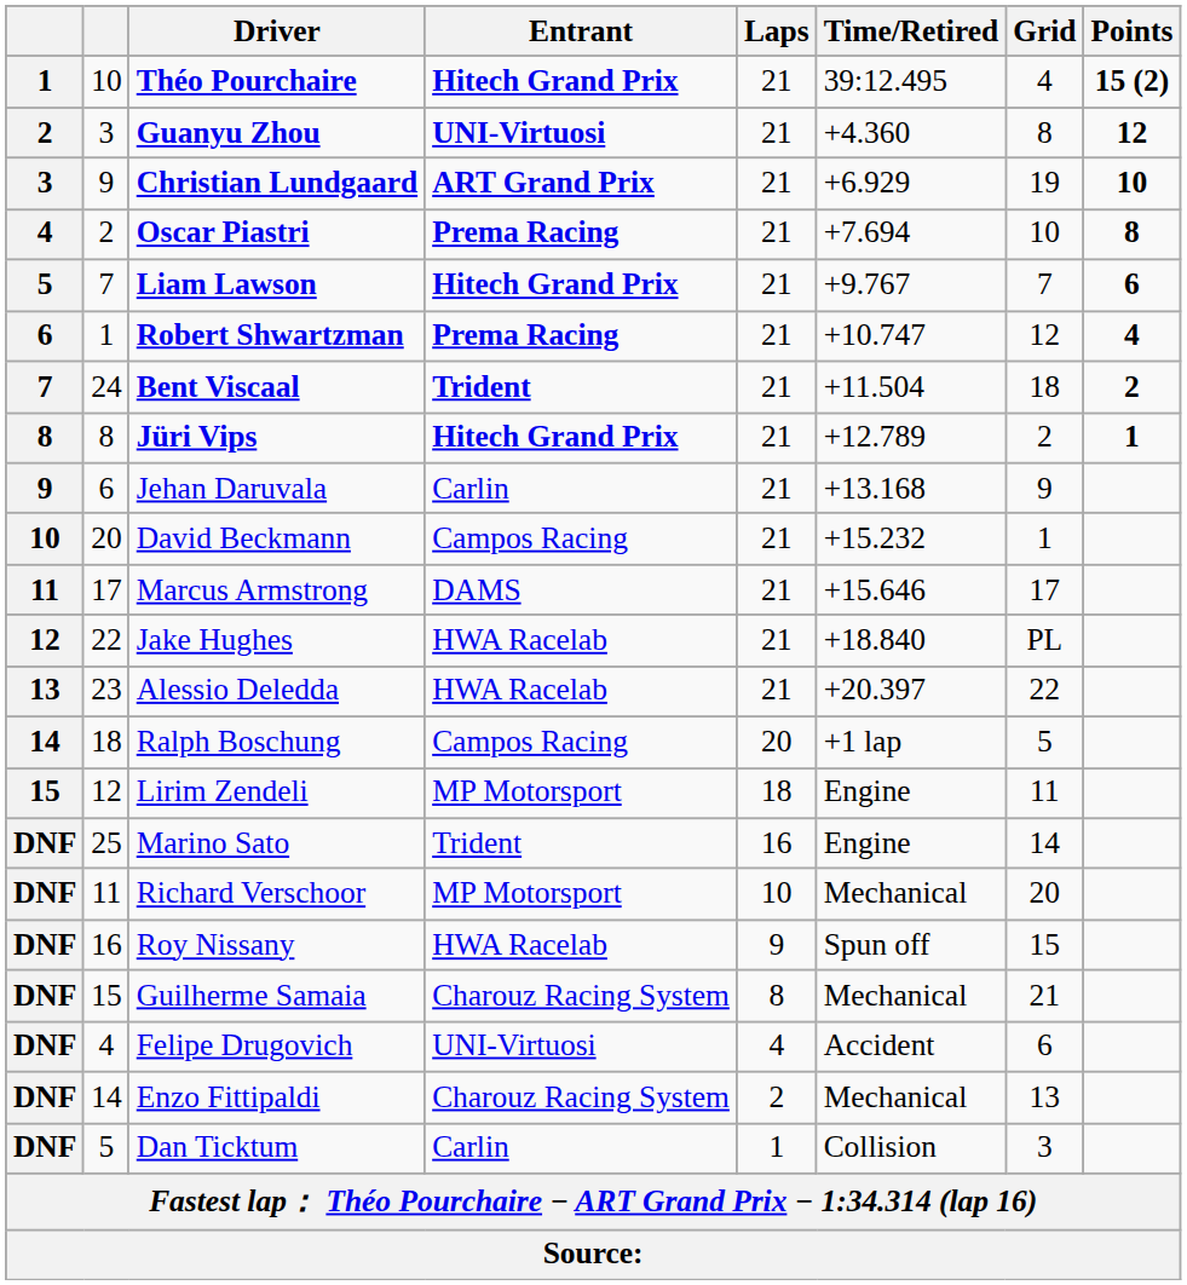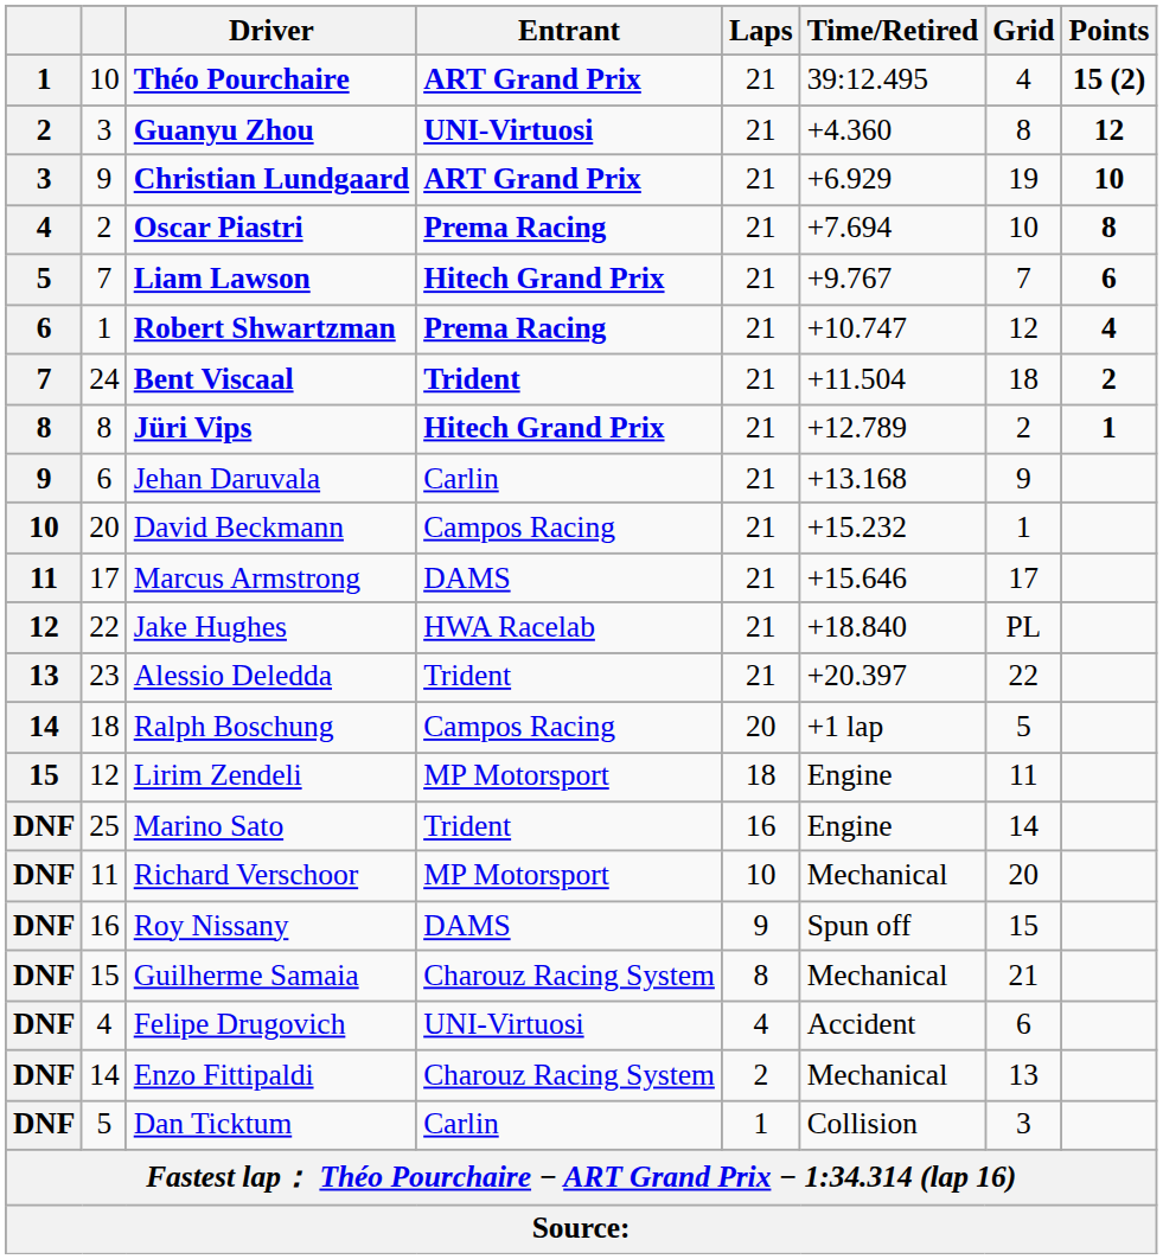Théo Pourchaire | Entrant: Hitech Grand Prix -> ART Grand Prix
Alessio Deledda | Entrant: HWA Racelab -> Trident
Roy Nissany | Entrant: HWA Racelab -> DAMS
